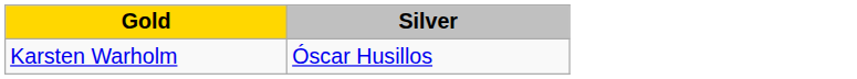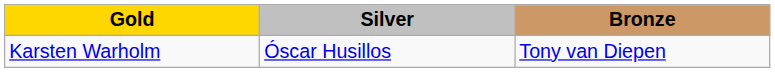+ column: Bronze | Tony van Diepen
